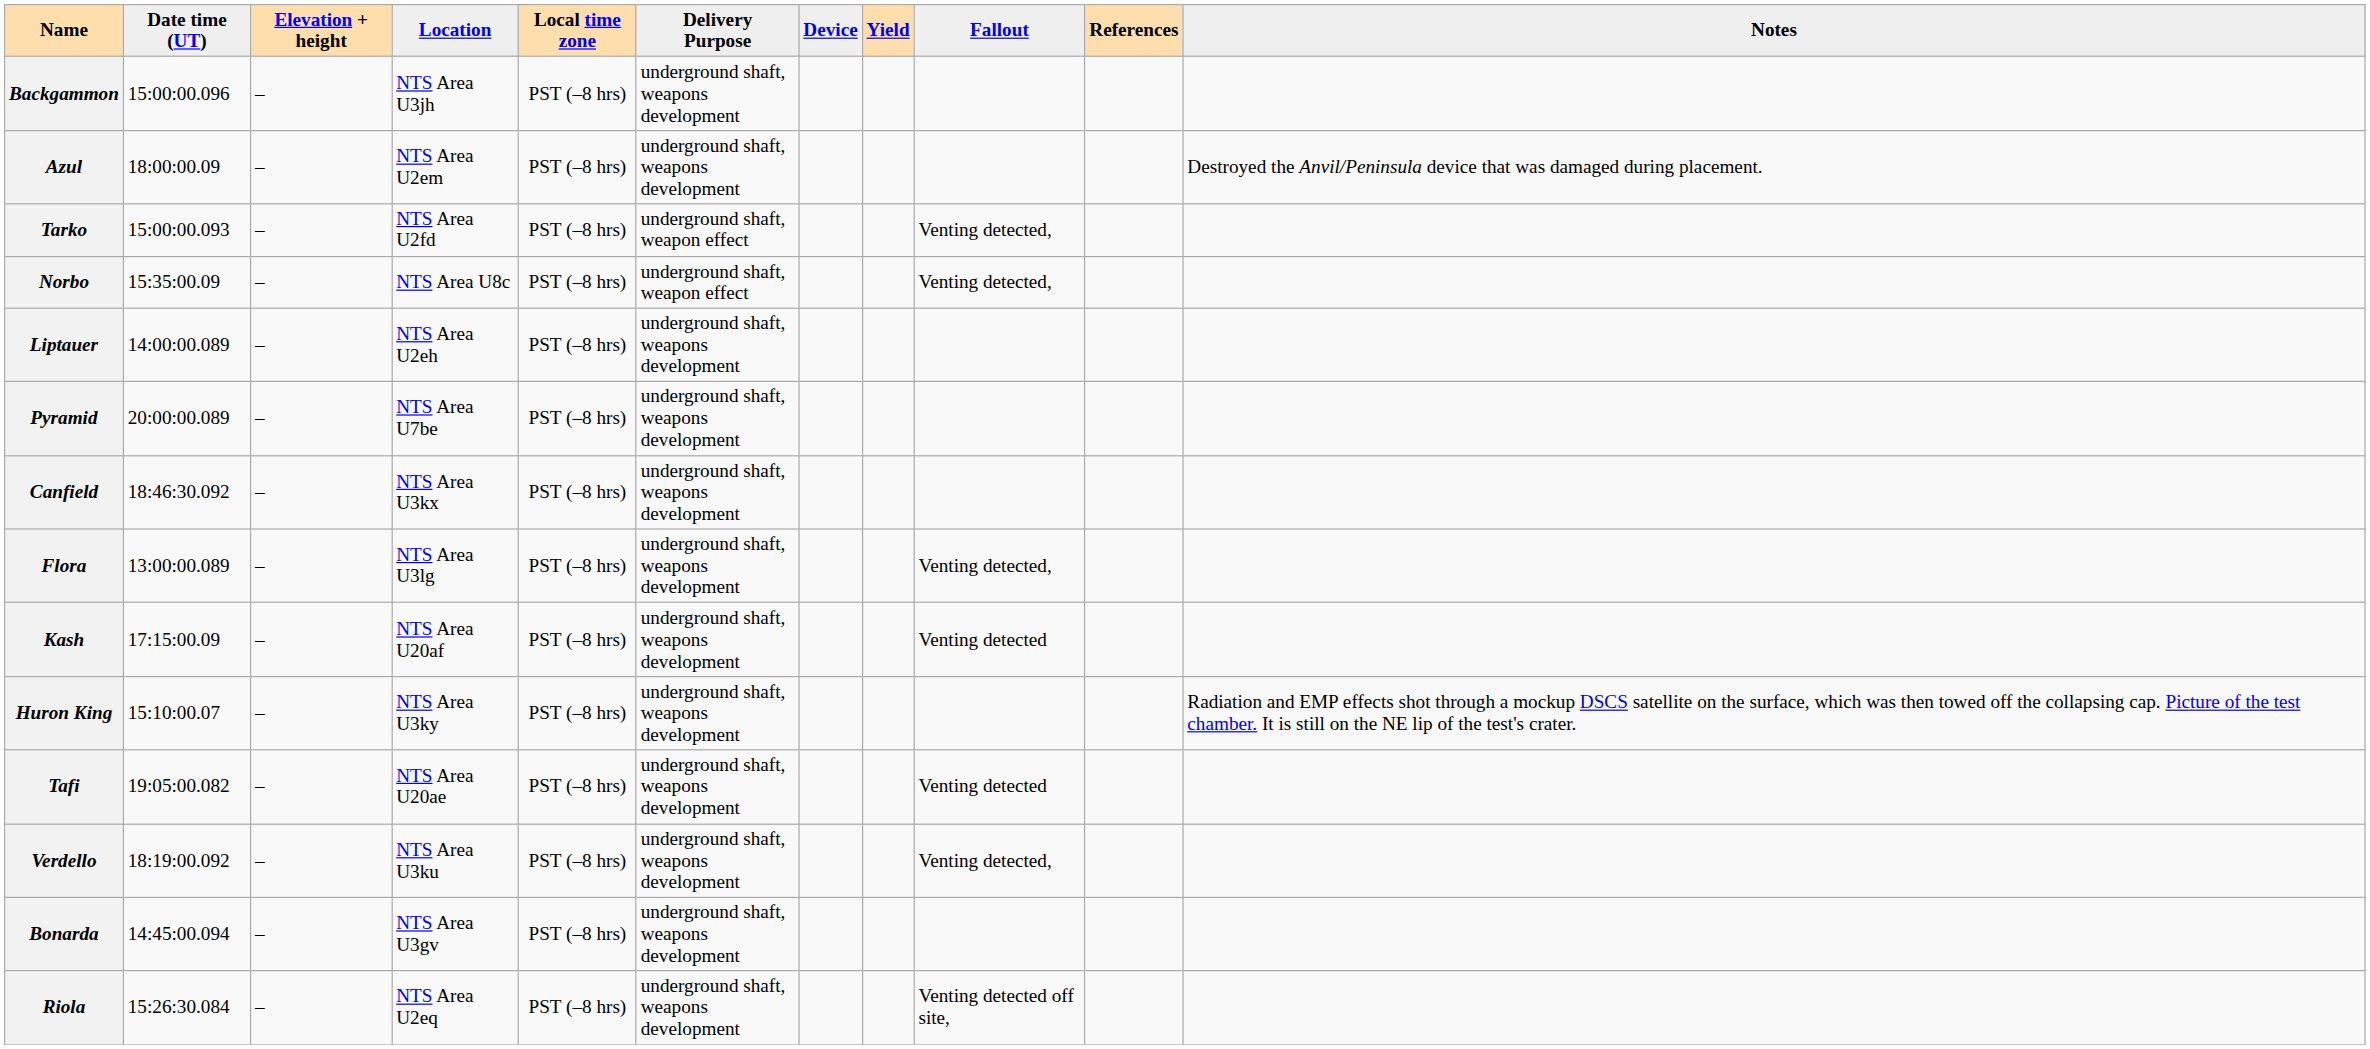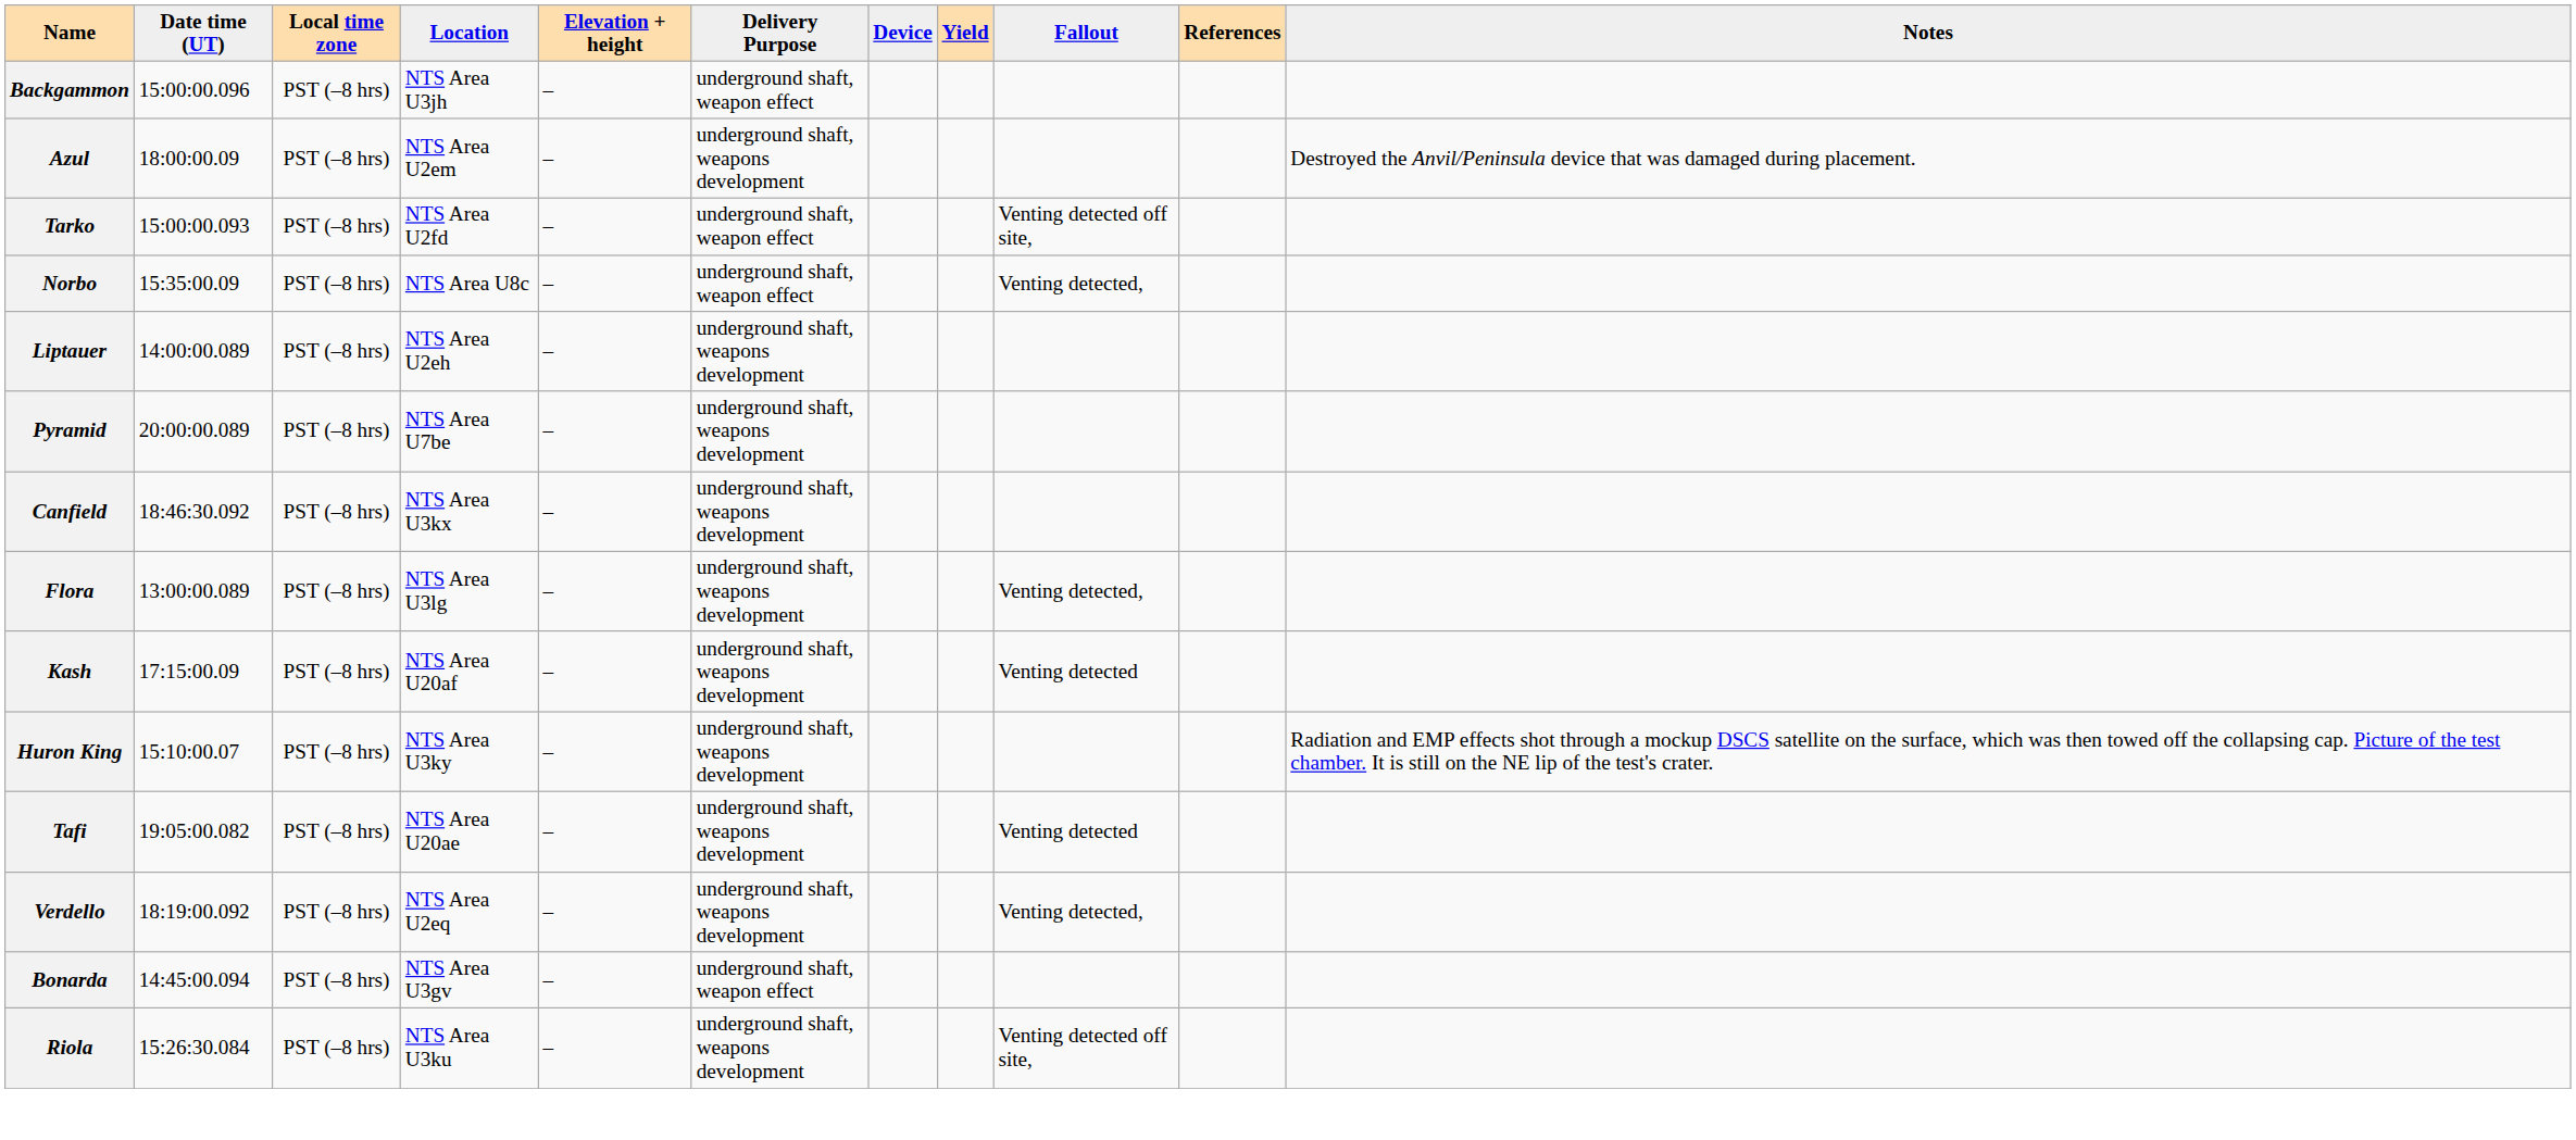columns swapped: Local time zone <-> Elevation + height
Backgammon | Delivery Purpose: underground shaft, weapons development -> underground shaft, weapon effect
Tarko | Fallout: Venting detected, -> Venting detected off site,
Verdello | Location: NTS Area U3ku -> NTS Area U2eq
Bonarda | Delivery Purpose: underground shaft, weapons development -> underground shaft, weapon effect
Riola | Location: NTS Area U2eq -> NTS Area U3ku
